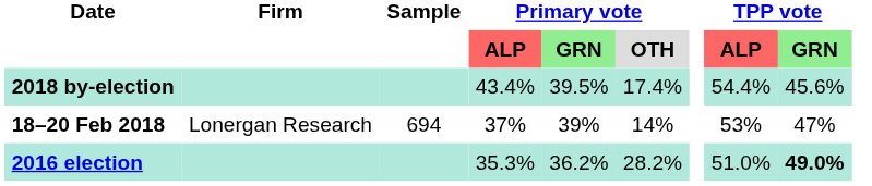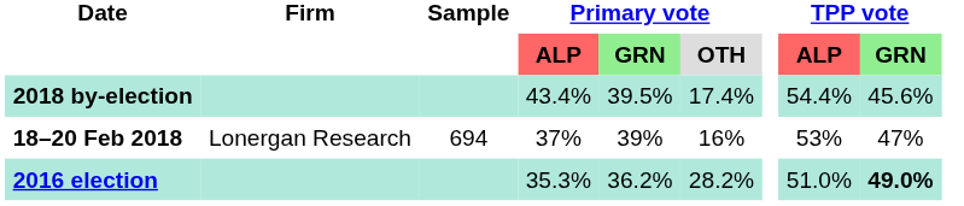18–20 Feb 2018 | column 6: 14% -> 16%
